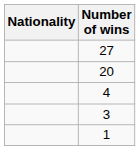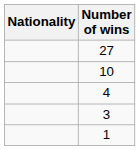- row: 20
+ row: 10
